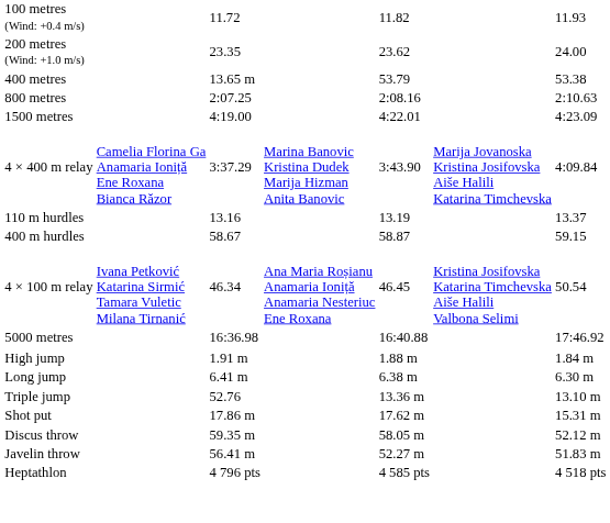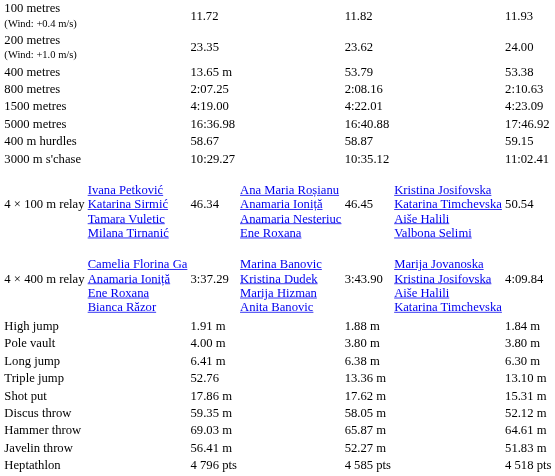rows swapped: 5000 metres <-> 4 × 400 m relay
- row: 110 m hurdles | 13.16 | 13.19 | 13.37
+ row: 3000 m s'chase | 10:29.27 | 10:35.12 | 11:02.41
+ row: Pole vault | 4.00 m | 3.80 m | 3.80 m
+ row: Hammer throw | 69.03 m | 65.87 m | 64.61 m
